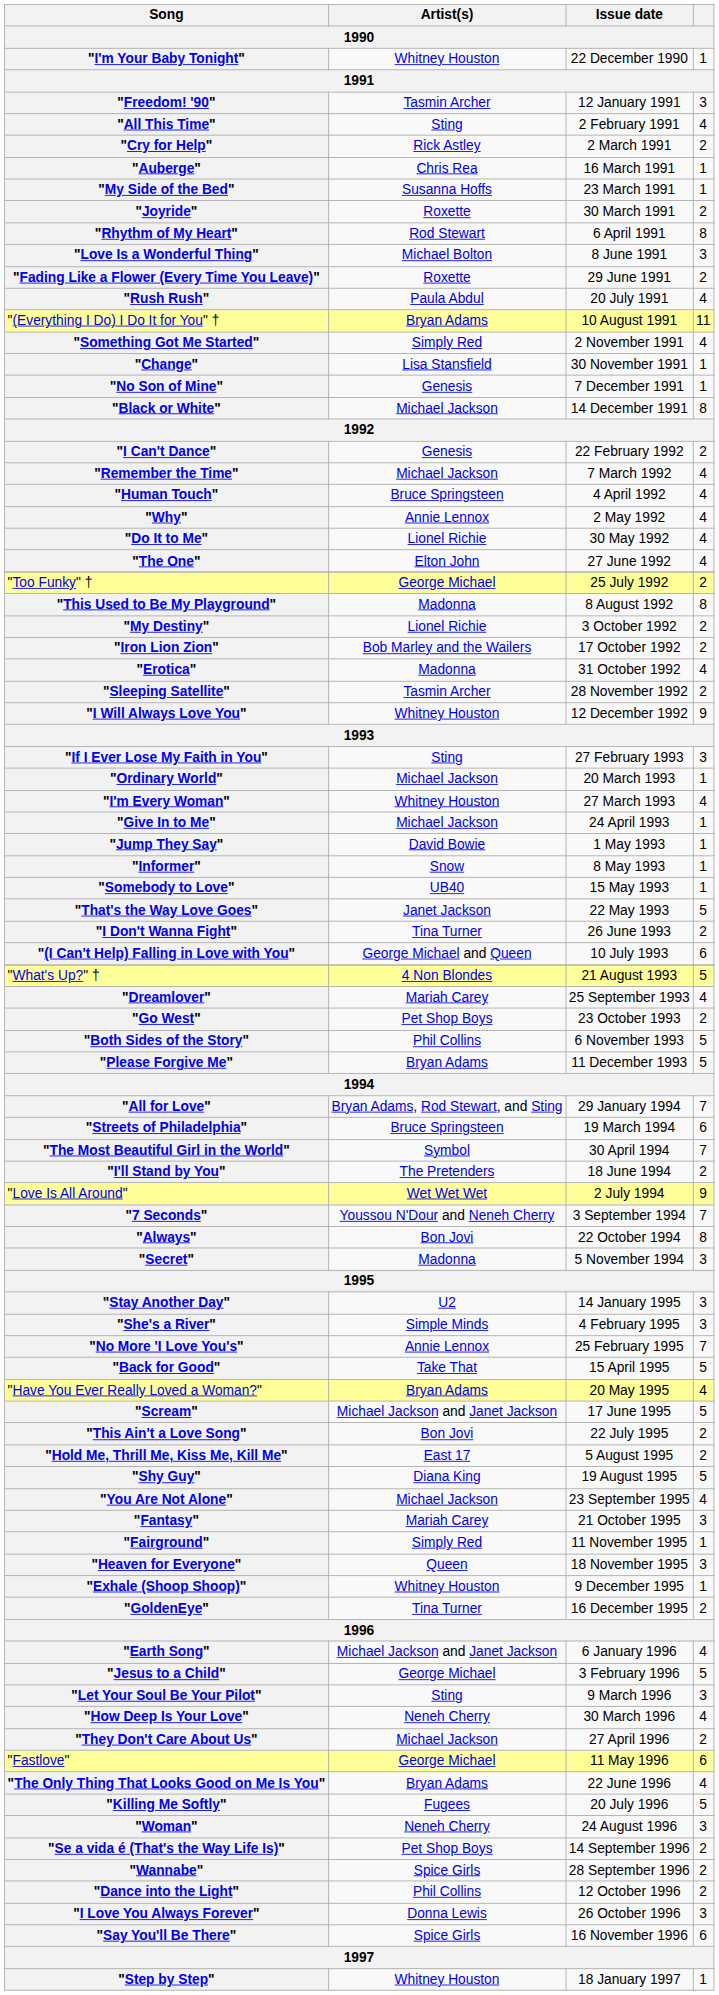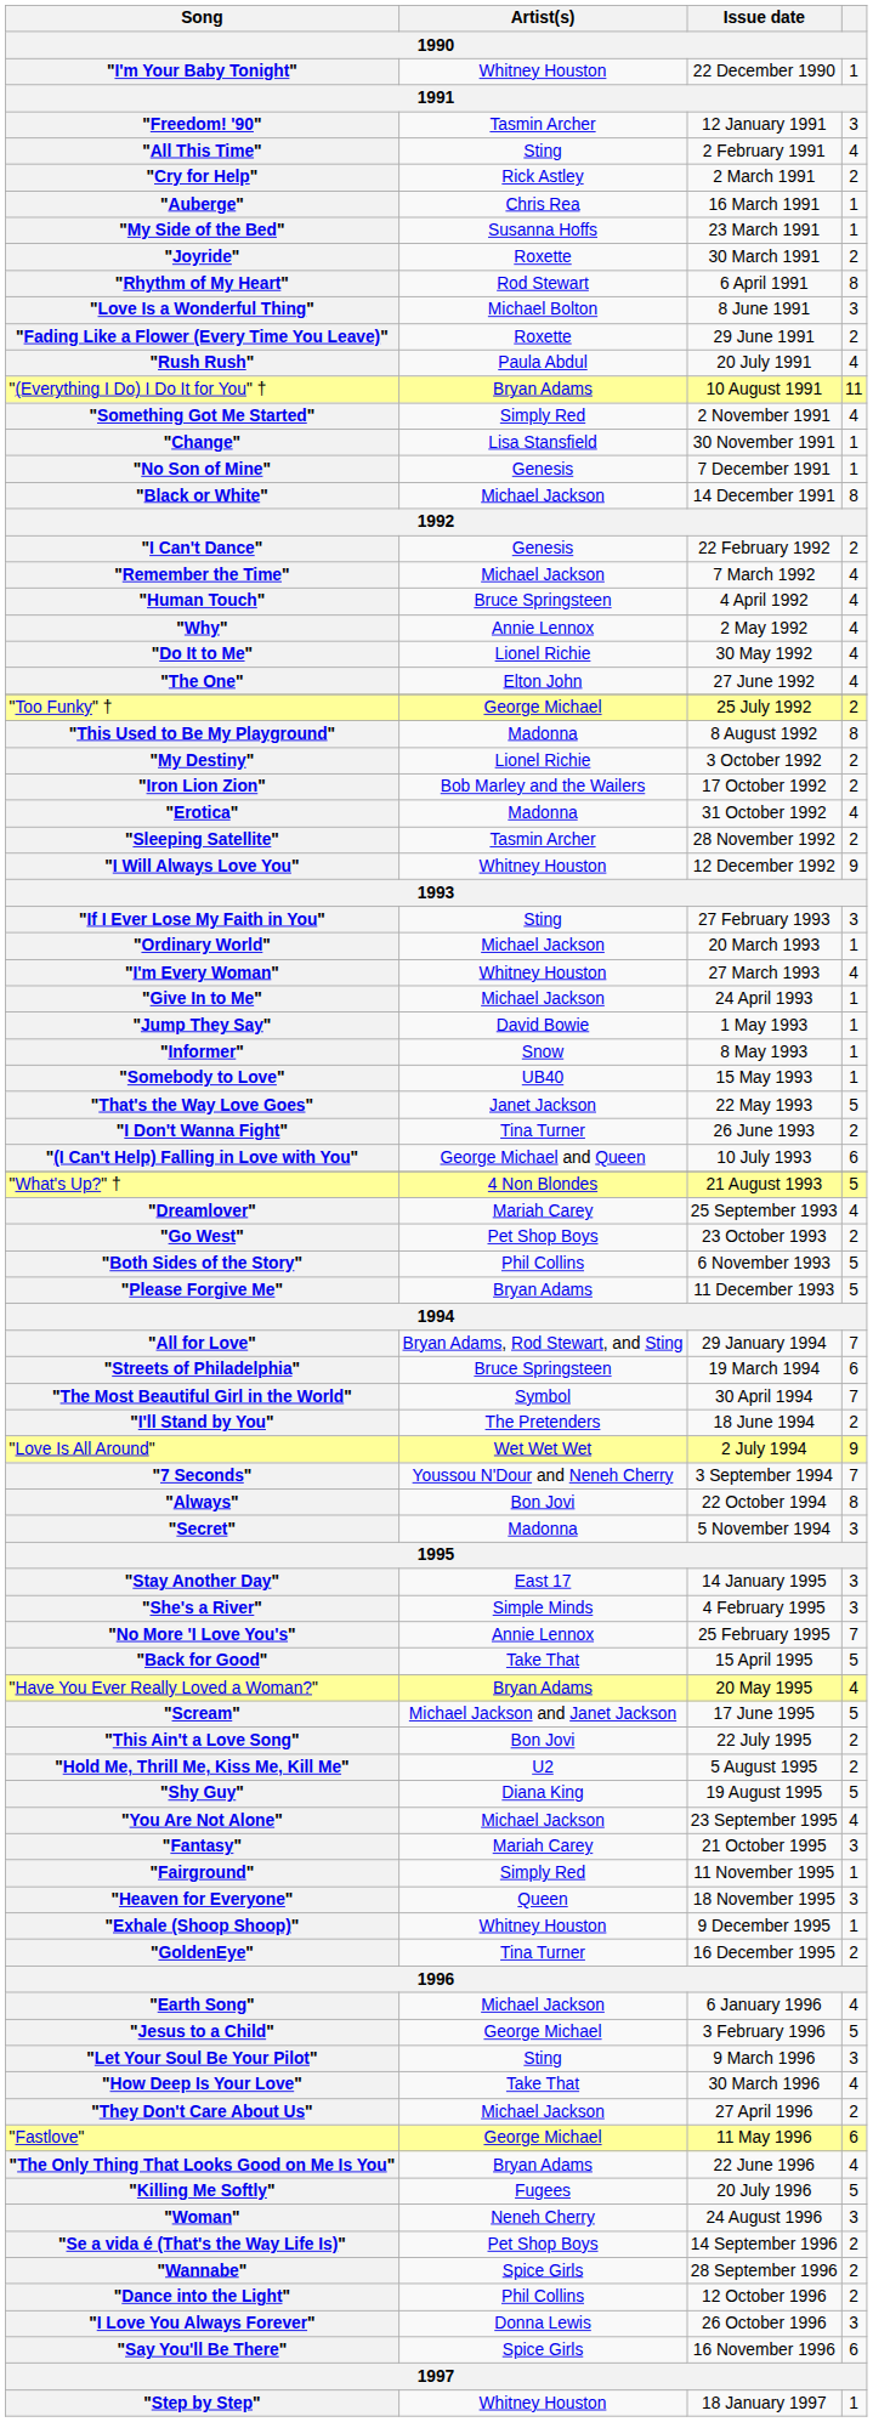"Stay Another Day" | Artist(s): U2 -> East 17
"Hold Me, Thrill Me, Kiss Me, Kill Me" | Artist(s): East 17 -> U2
"Earth Song" | Artist(s): Michael Jackson and Janet Jackson -> Michael Jackson
"How Deep Is Your Love" | Artist(s): Neneh Cherry -> Take That
